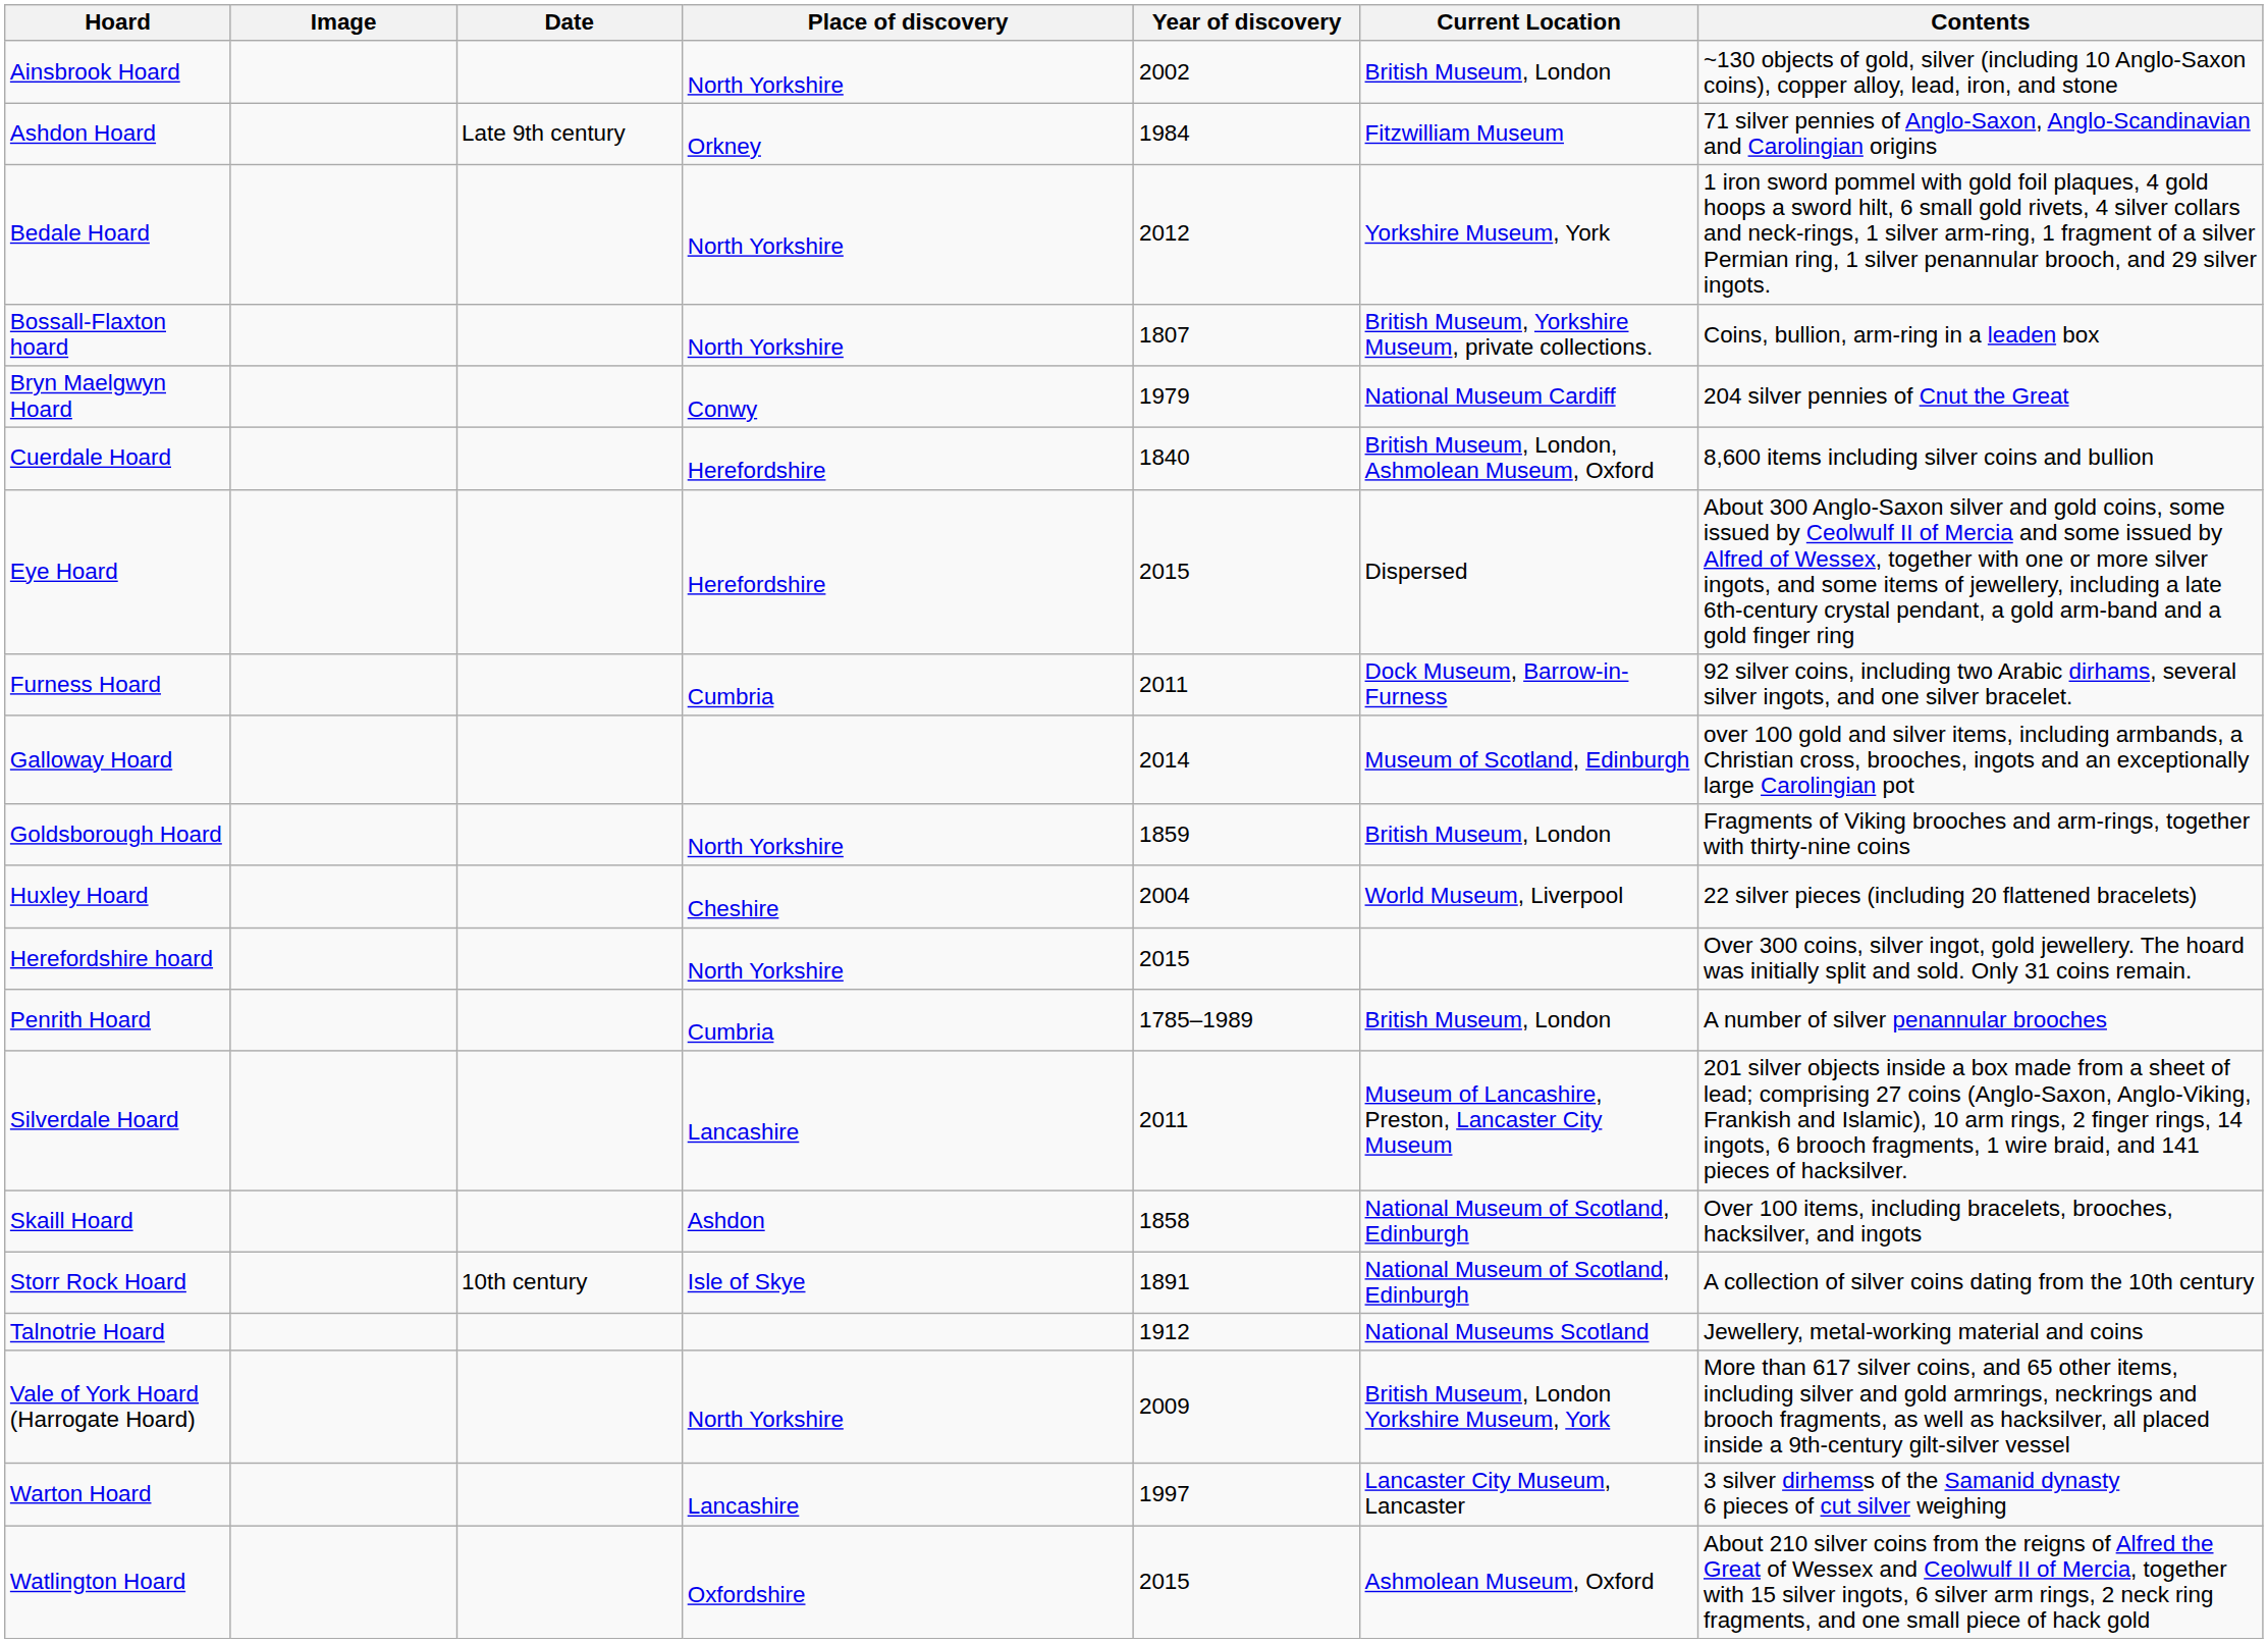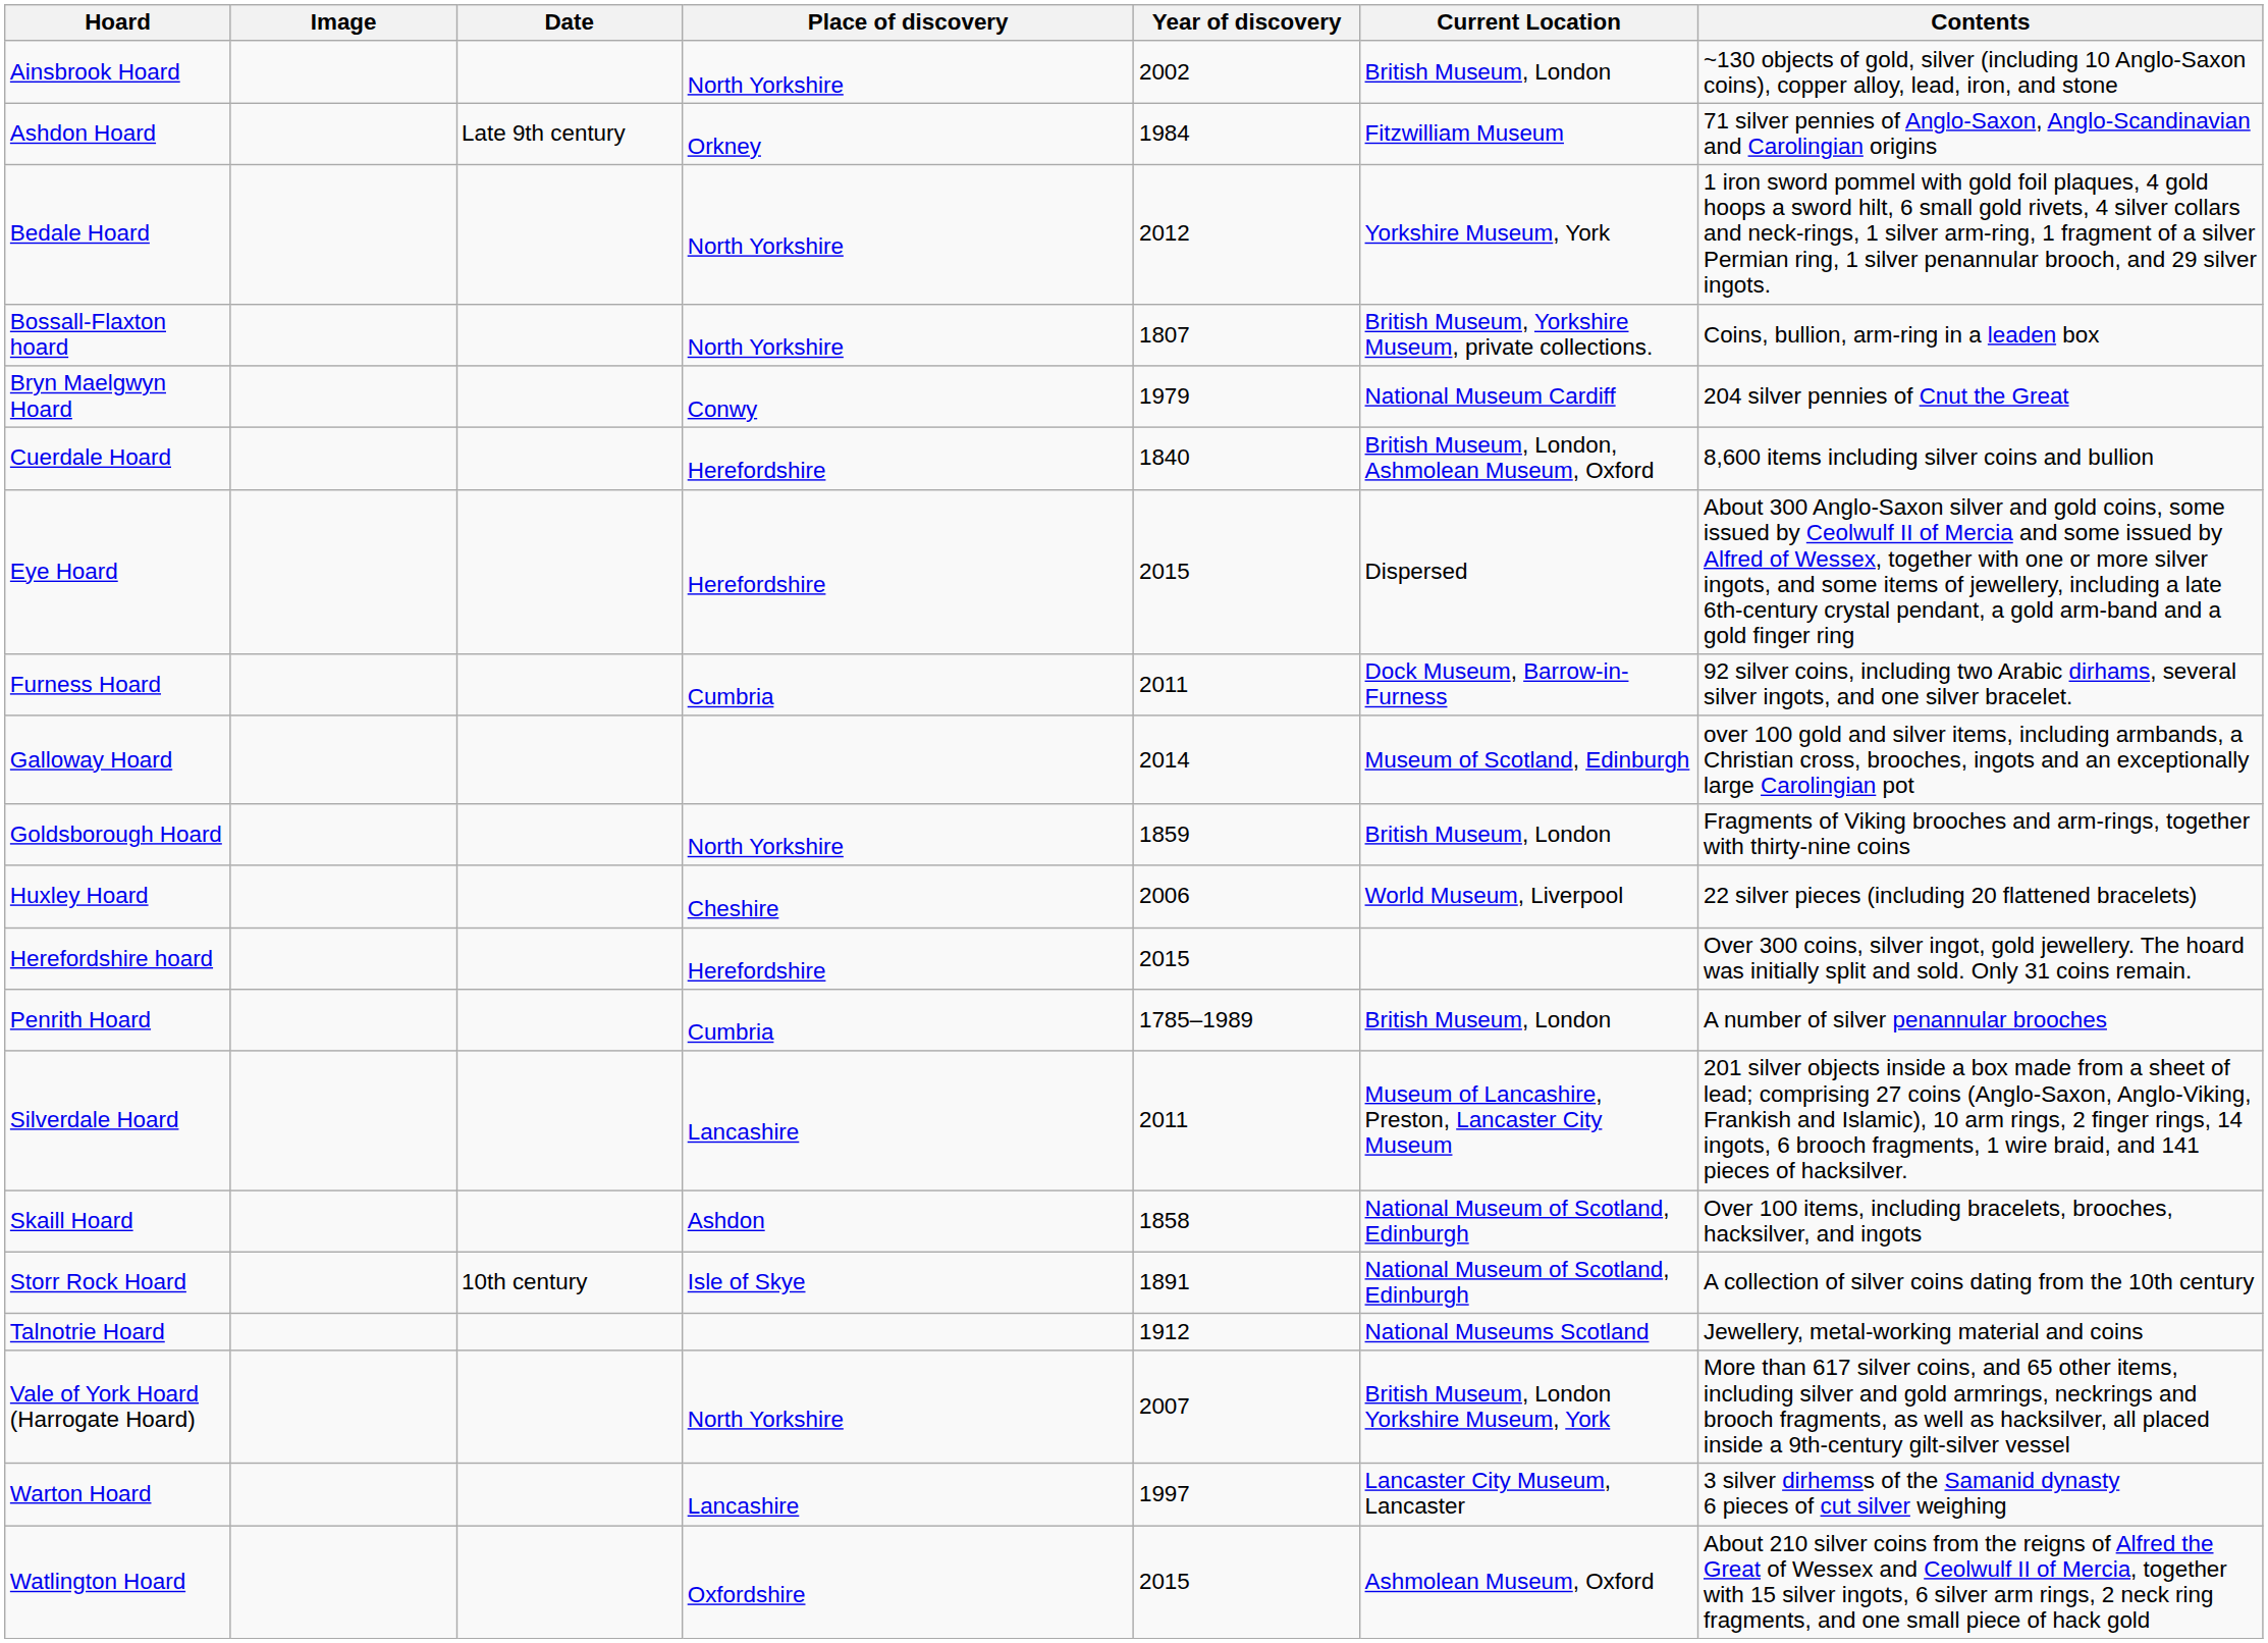Huxley Hoard | Year of discovery: 2004 -> 2006
Herefordshire hoard | Place of discovery: North Yorkshire -> Herefordshire
Vale of York Hoard (Harrogate Hoard) | Year of discovery: 2009 -> 2007
